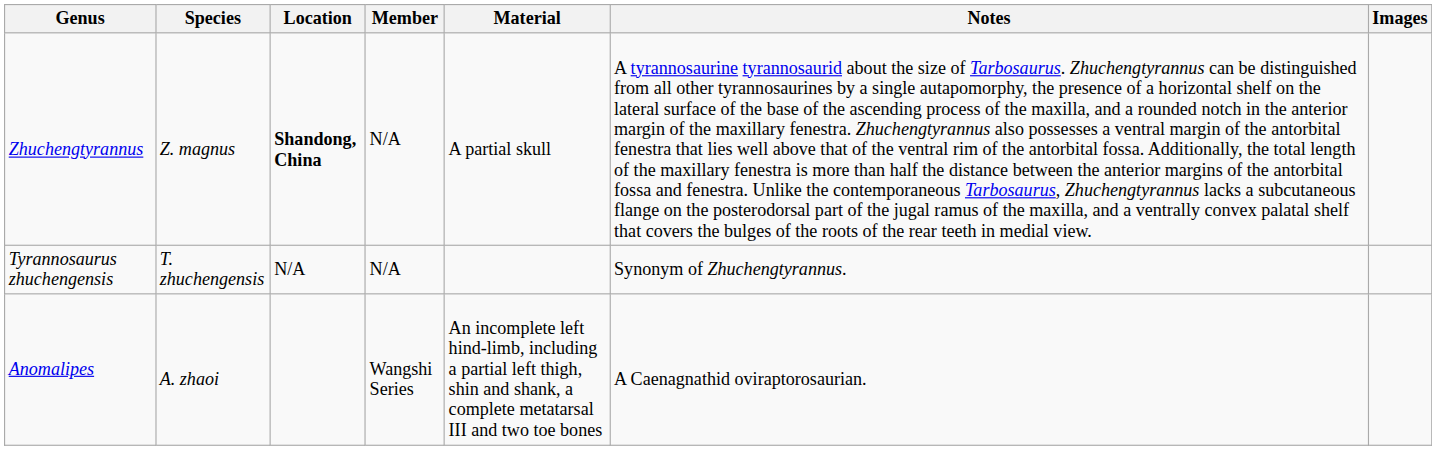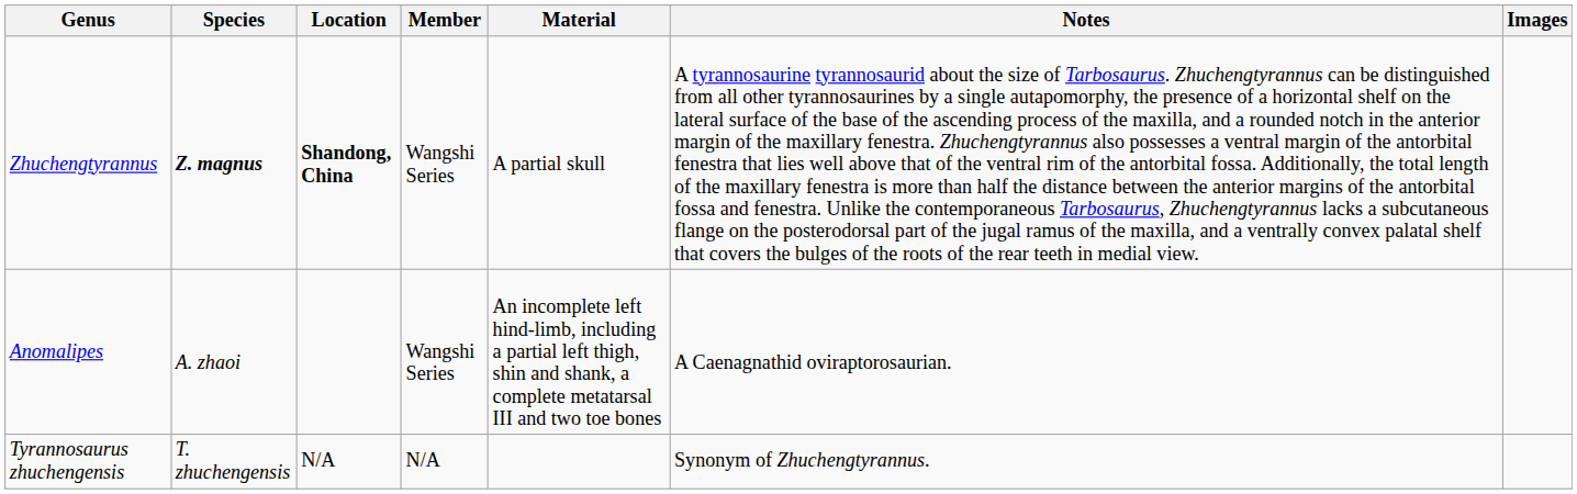Zhuchengtyrannus | Species: normal -> bold
Zhuchengtyrannus | Member: N/A -> Wangshi Series
rows swapped: Tyrannosaurus zhuchengensis <-> Anomalipes
